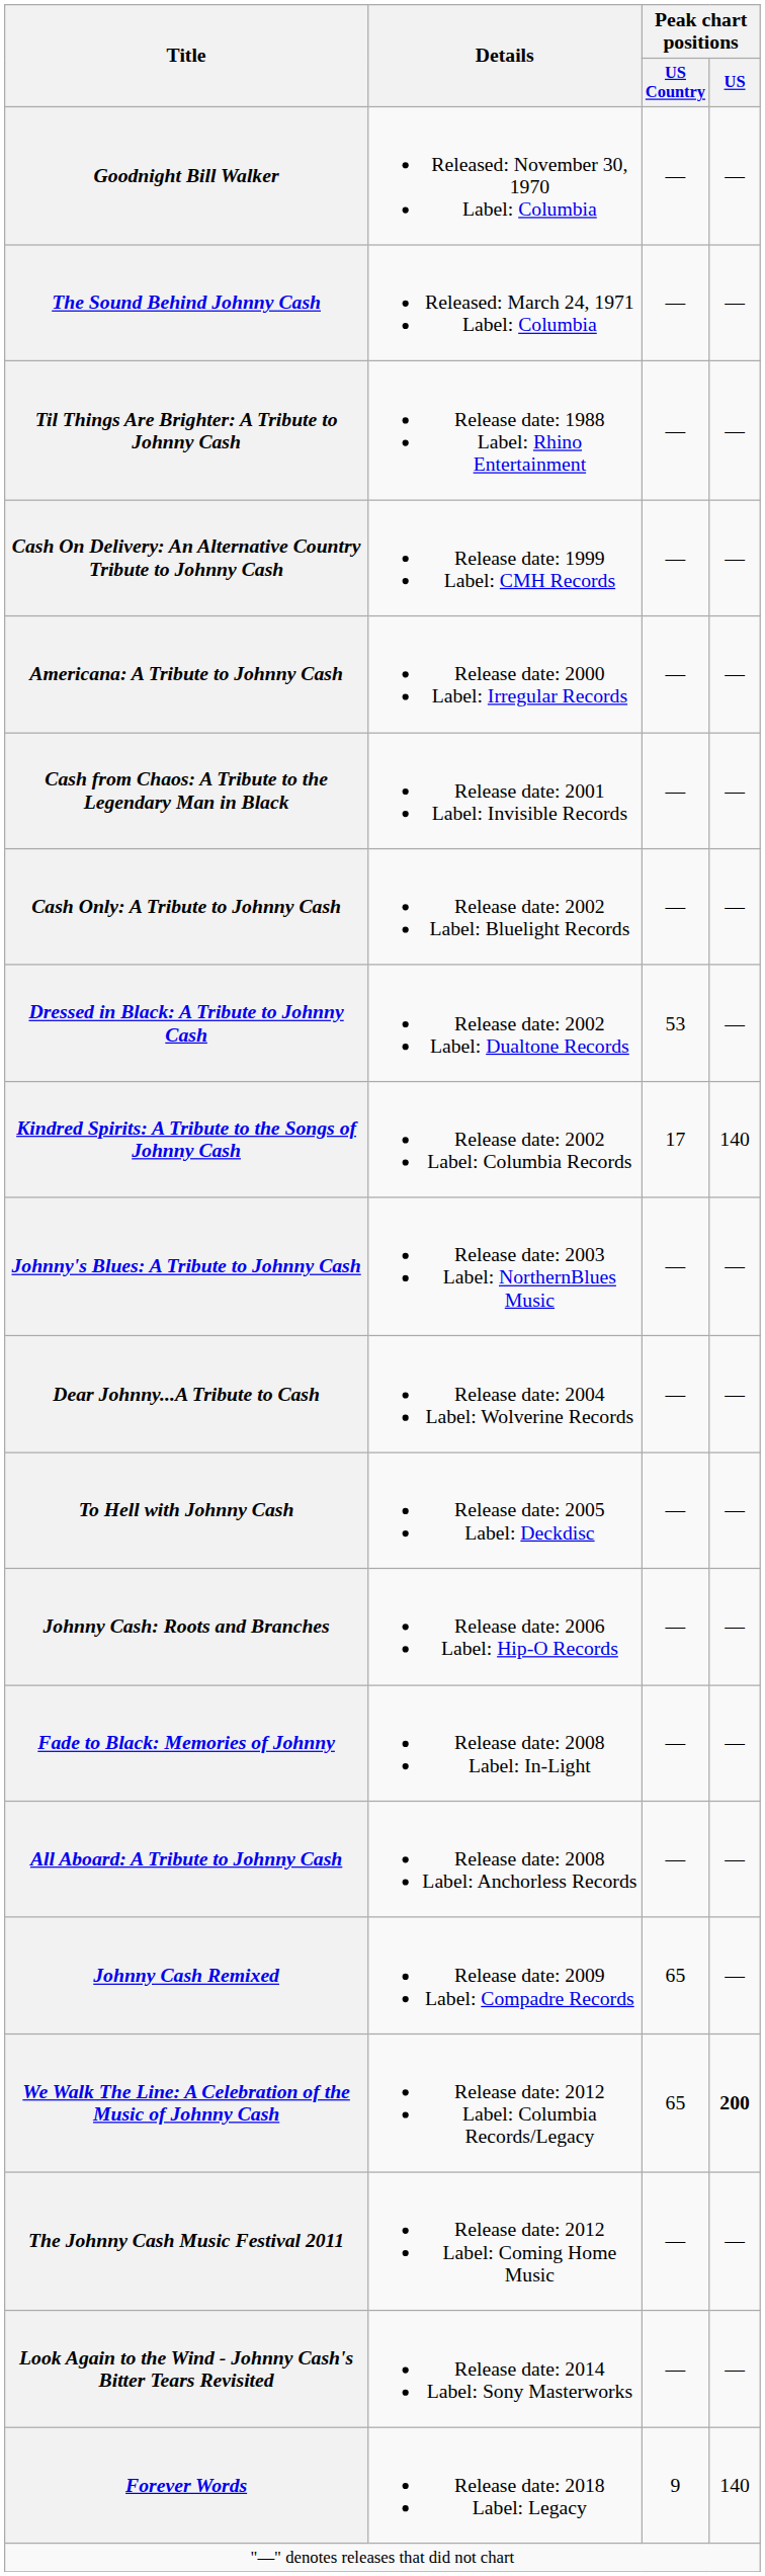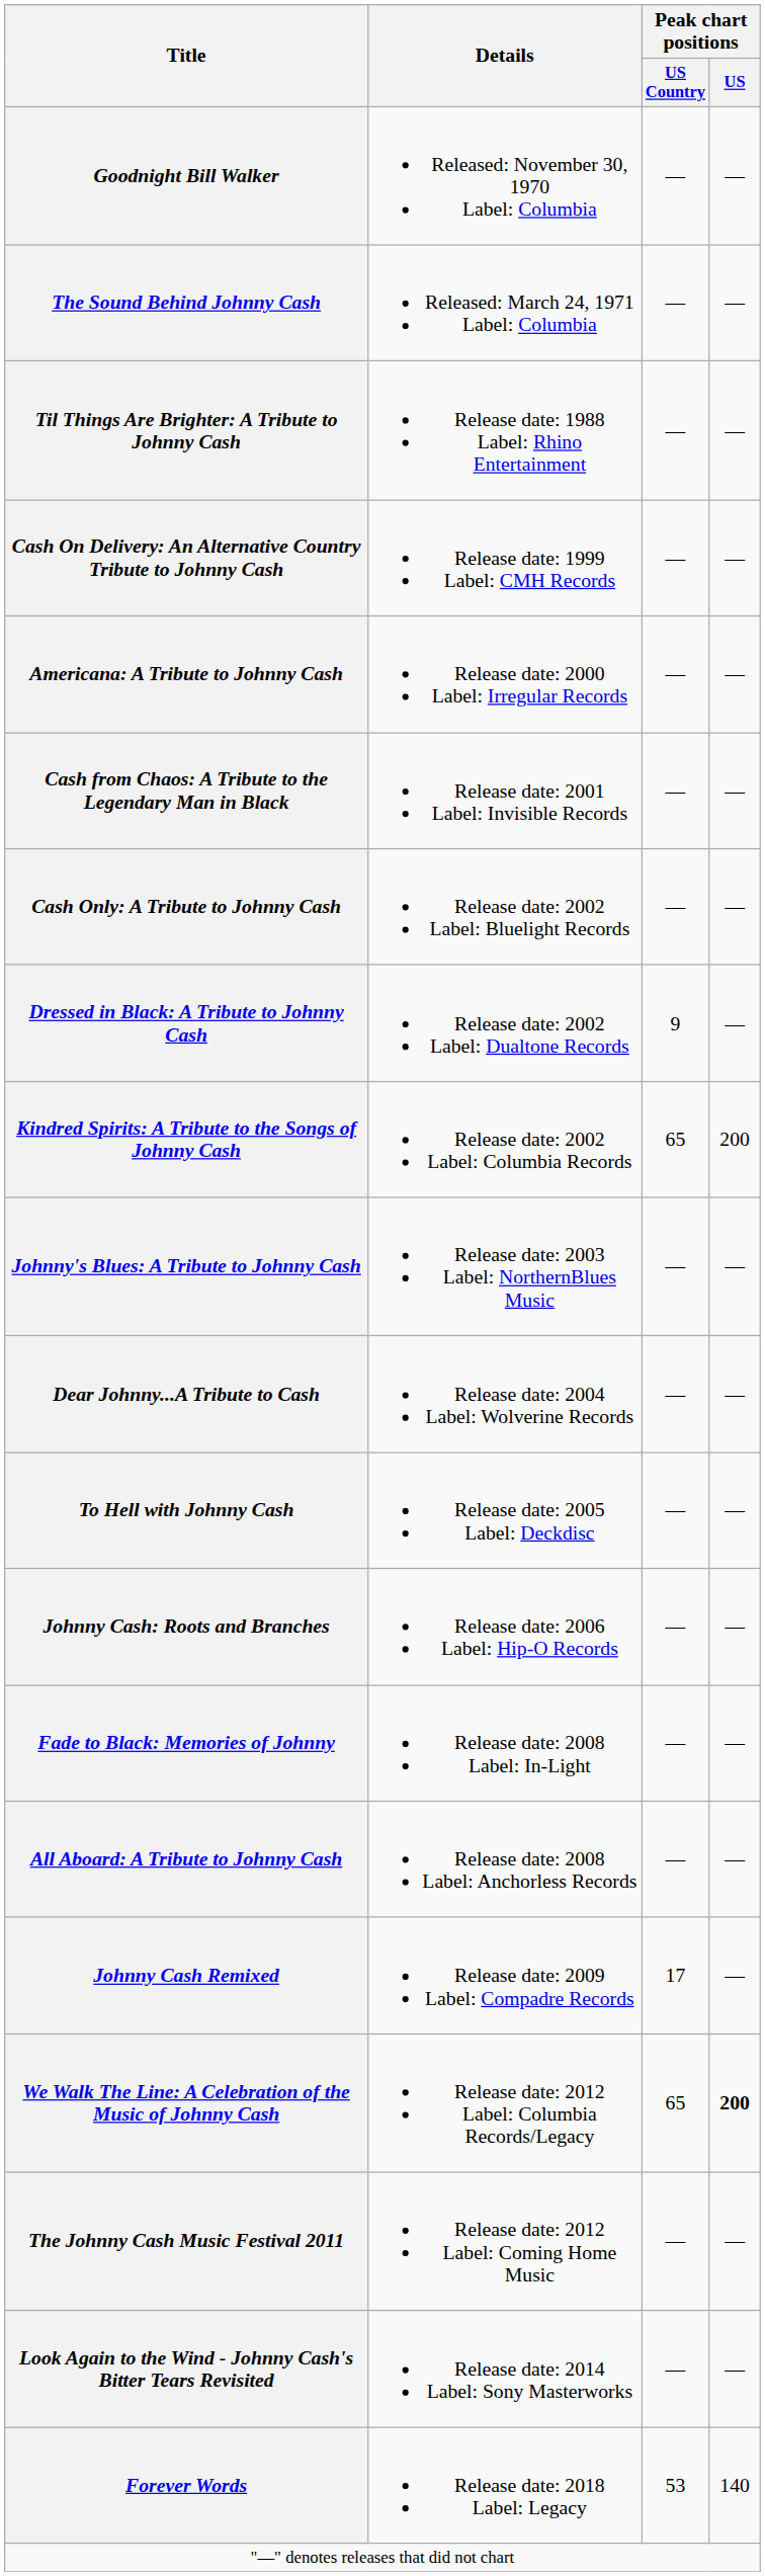Dressed in Black: A Tribute to Johnny Cash | Peak chart positions / US Country: 53 -> 9
Kindred Spirits: A Tribute to the Songs of Johnny Cash | Peak chart positions / US Country: 17 -> 65
Kindred Spirits: A Tribute to the Songs of Johnny Cash | Peak chart positions / US: 140 -> 200
Johnny Cash Remixed | Peak chart positions / US Country: 65 -> 17
Forever Words | Peak chart positions / US Country: 9 -> 53
